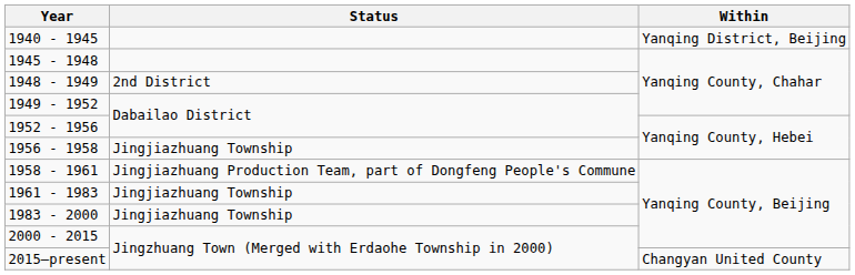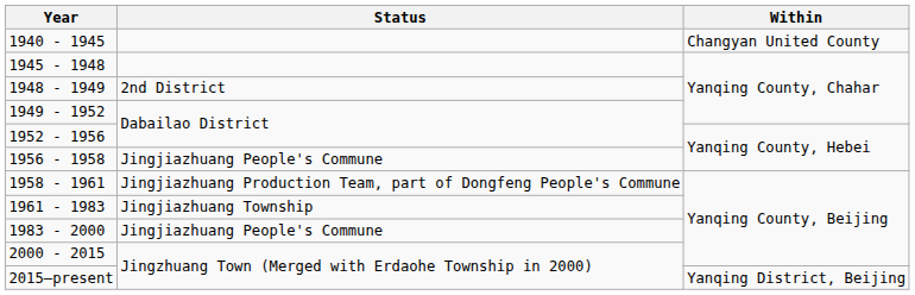1940 - 1945 | Within: Yanqing District, Beijing -> Changyan United County
1956 - 1958 | Status: Jingjiazhuang Township -> Jingjiazhuang People's Commune
1983 - 2000 | Status: Jingjiazhuang Township -> Jingjiazhuang People's Commune
2015–present | Within: Changyan United County -> Yanqing District, Beijing
